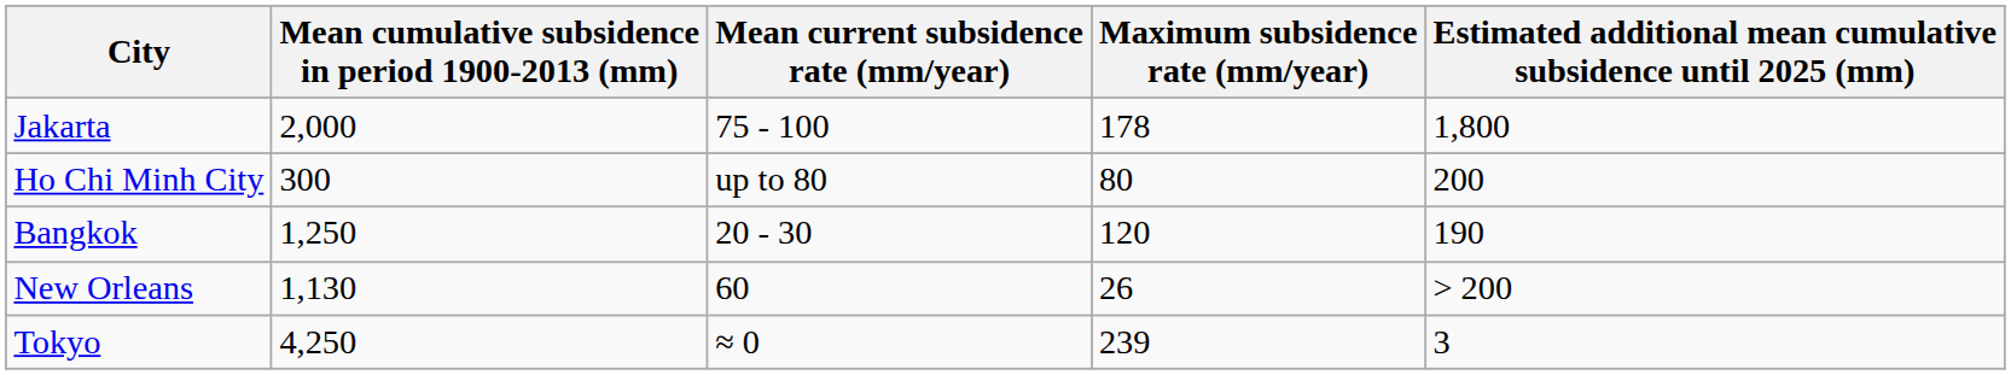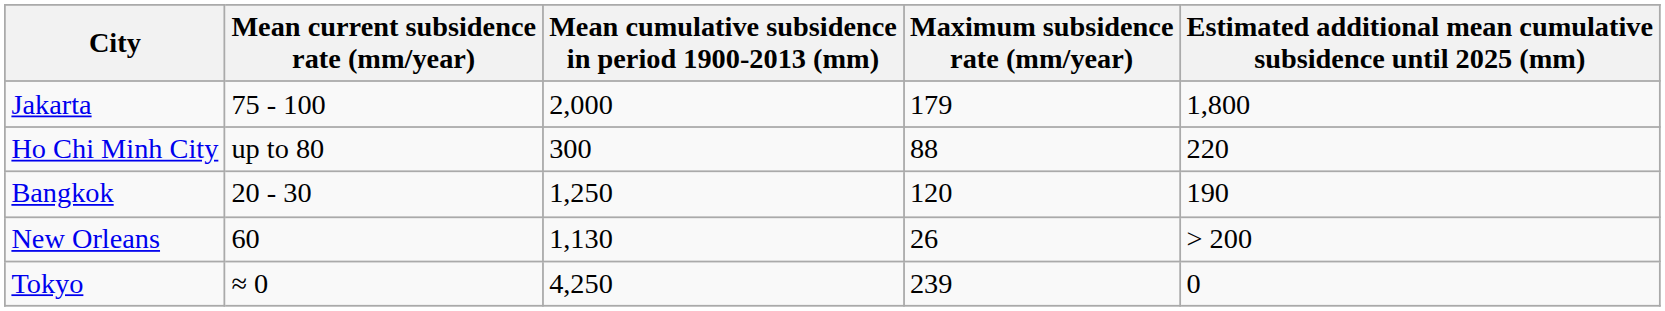columns swapped: Mean cumulative subsidence in period 1900-2013 (mm) <-> Mean current subsidence rate (mm/year)
Jakarta | Maximum subsidence rate (mm/year): 178 -> 179
Ho Chi Minh City | Maximum subsidence rate (mm/year): 80 -> 88
Ho Chi Minh City | column 5: 200 -> 220
Tokyo | column 5: 3 -> 0
